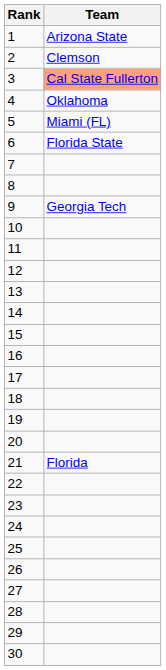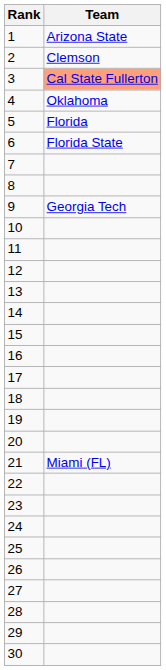5 | Team: Miami (FL) -> Florida
21 | Team: Florida -> Miami (FL)
